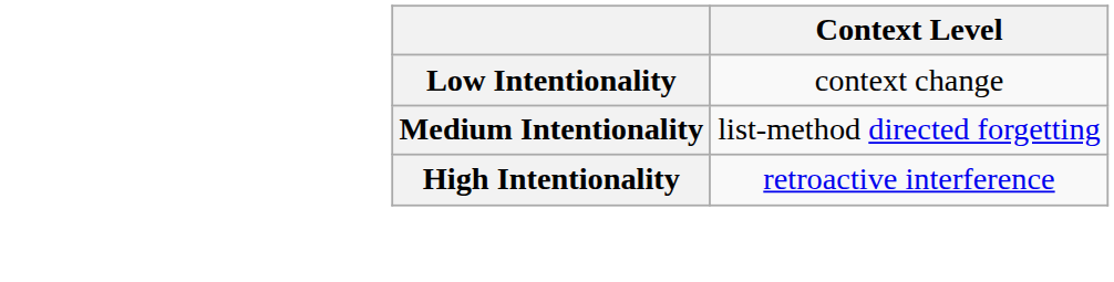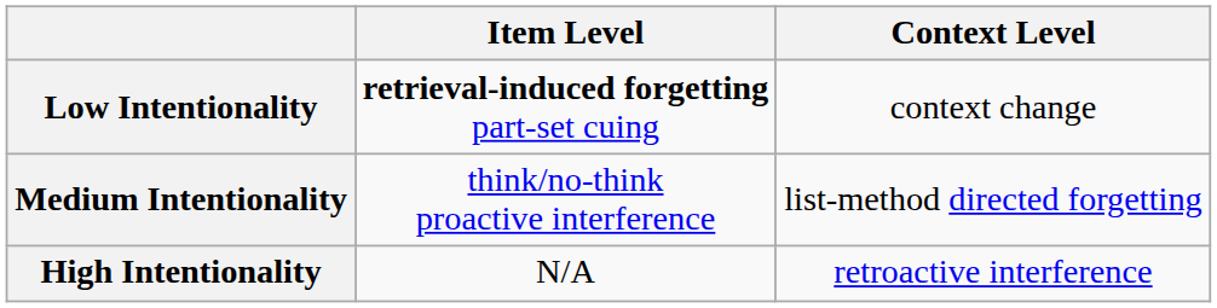+ column: Item Level | retrieval-induced forgetting part-set cuing | think/no-think proactive interference | N/A
